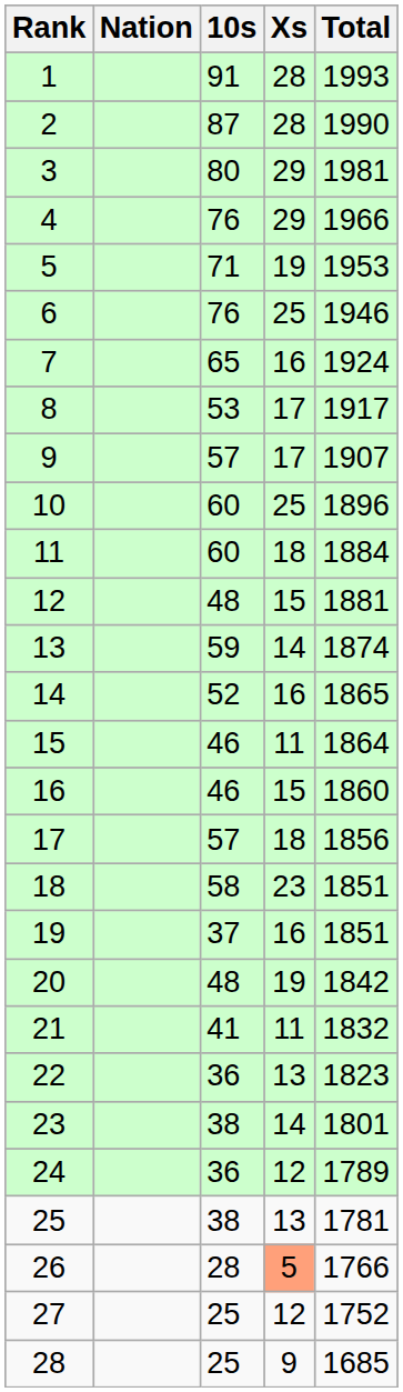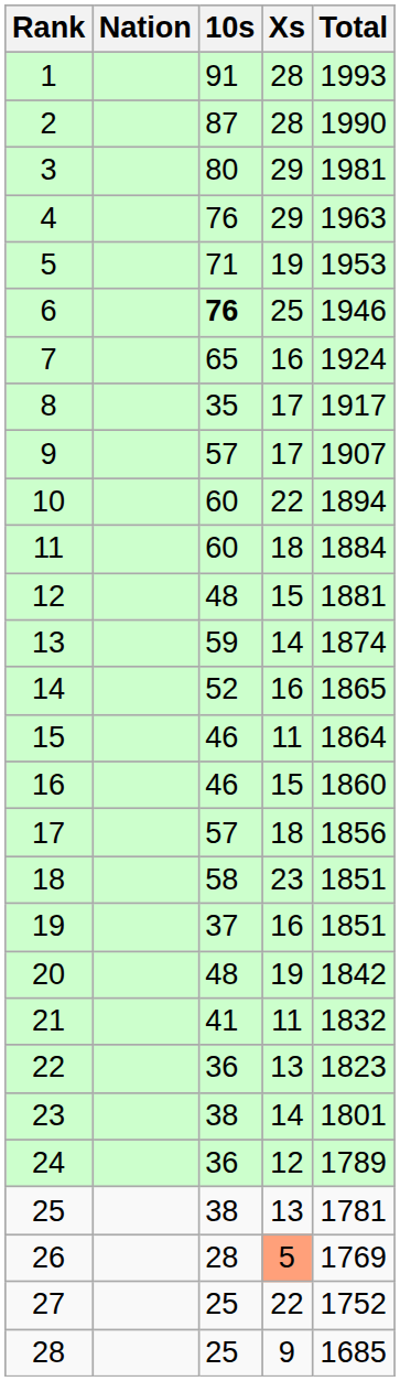4 | Total: 1966 -> 1963
6 | 10s: normal -> bold
8 | 10s: 53 -> 35
10 | Xs: 25 -> 22
10 | Total: 1896 -> 1894
26 | Total: 1766 -> 1769
27 | Xs: 12 -> 22
